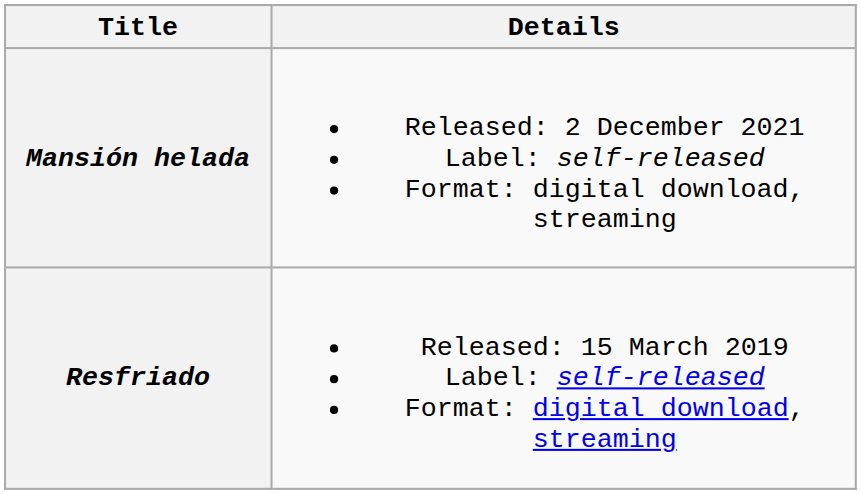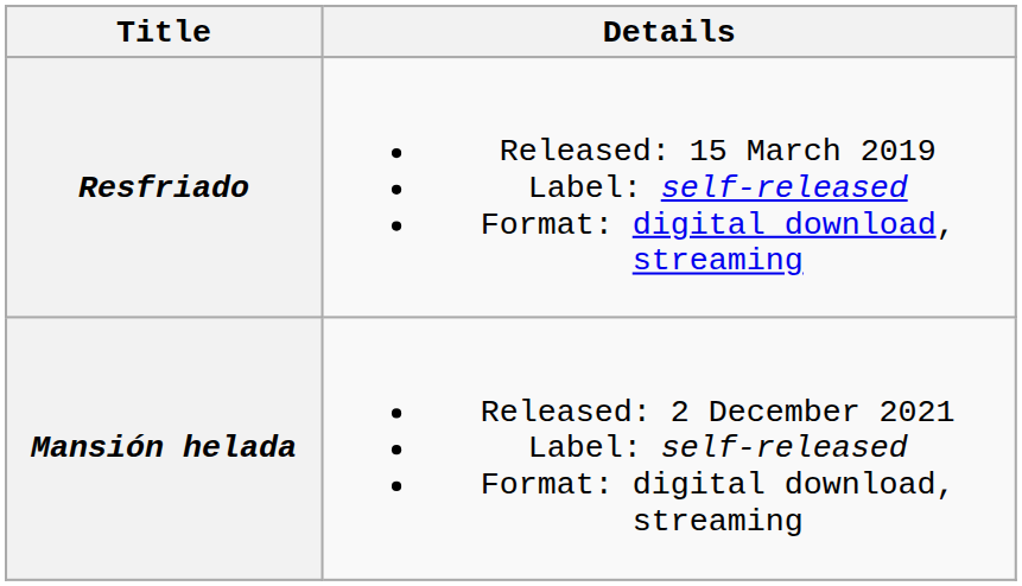rows swapped: Resfriado <-> Mansión helada
